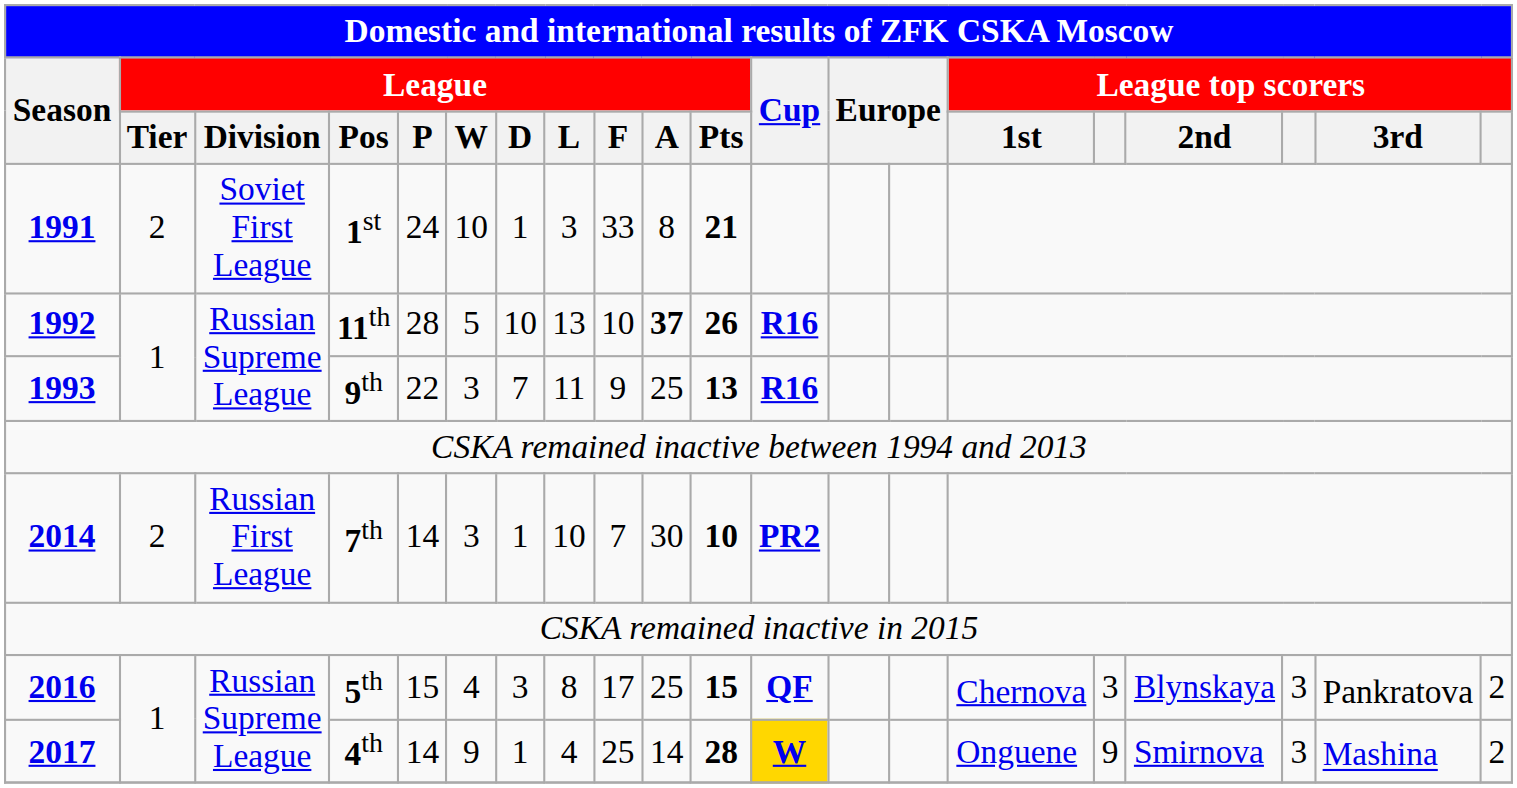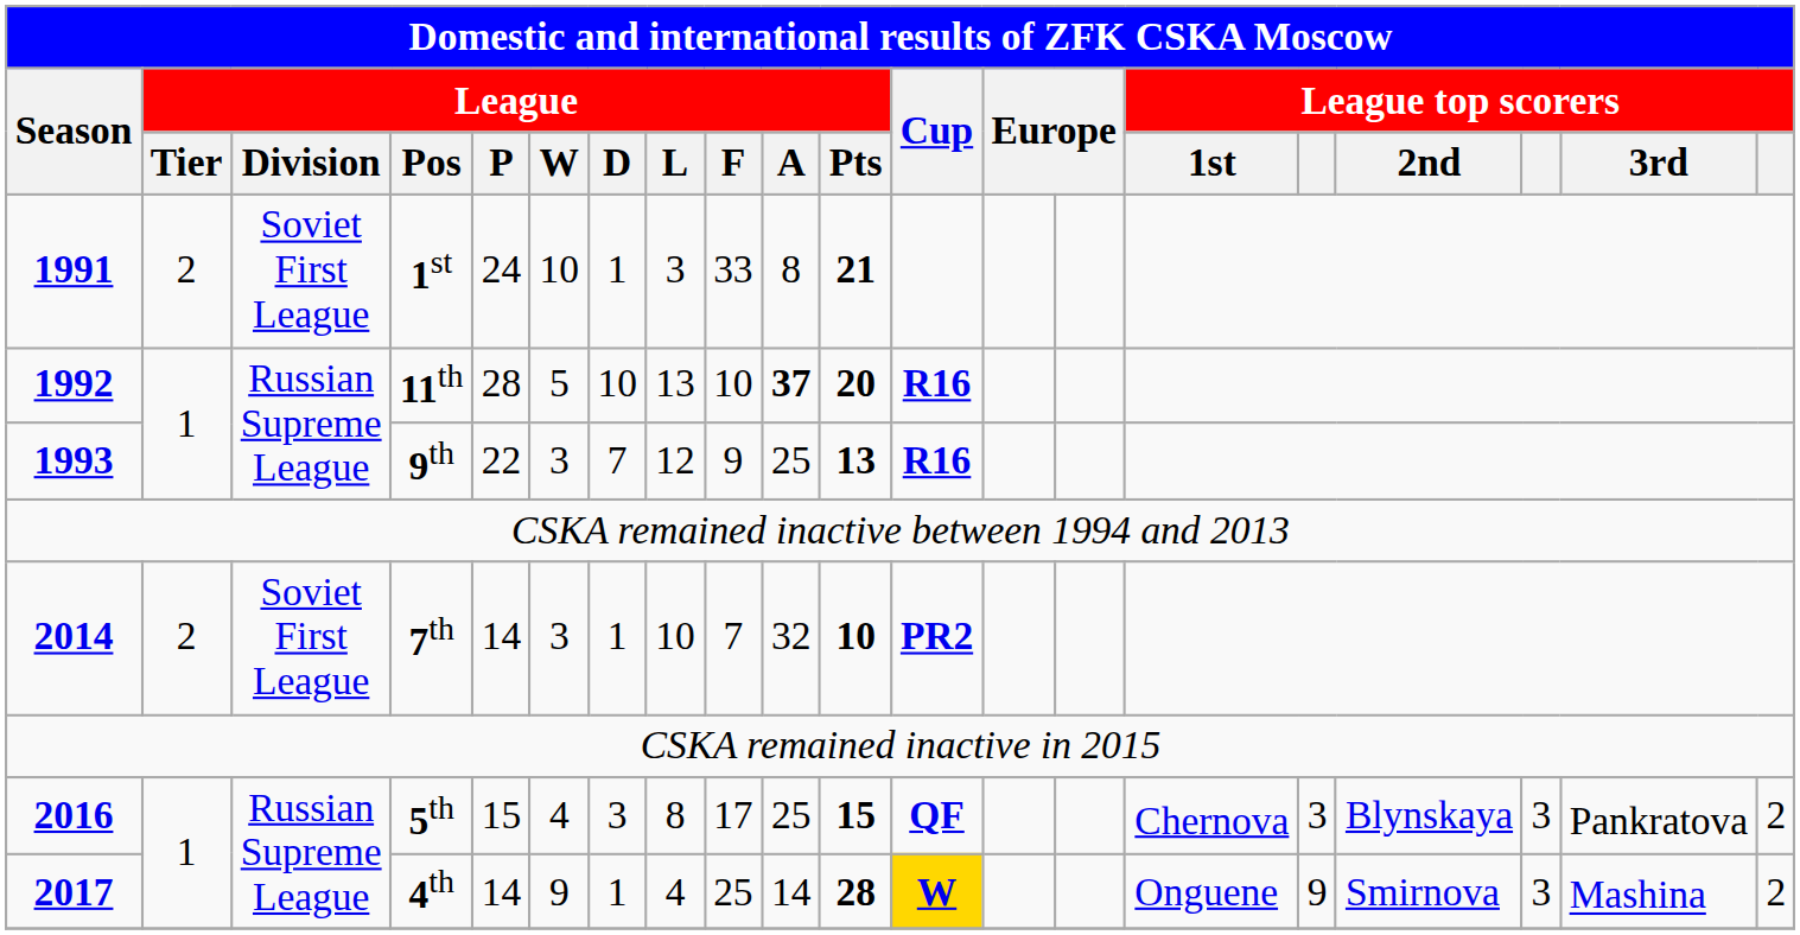11th | League / Pts: 26 -> 20
9th | League / L: 11 -> 12
7th | League / Division: Russian First League -> Soviet First League
7th | League / A: 30 -> 32
